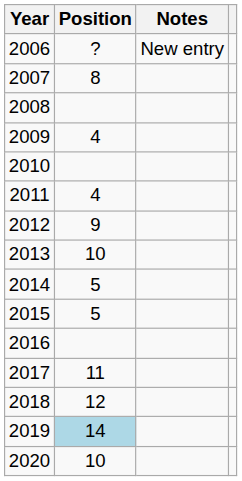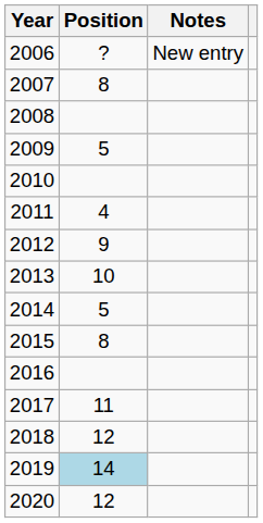2009 | Position: 4 -> 5
2015 | Position: 5 -> 8
2020 | Position: 10 -> 12
